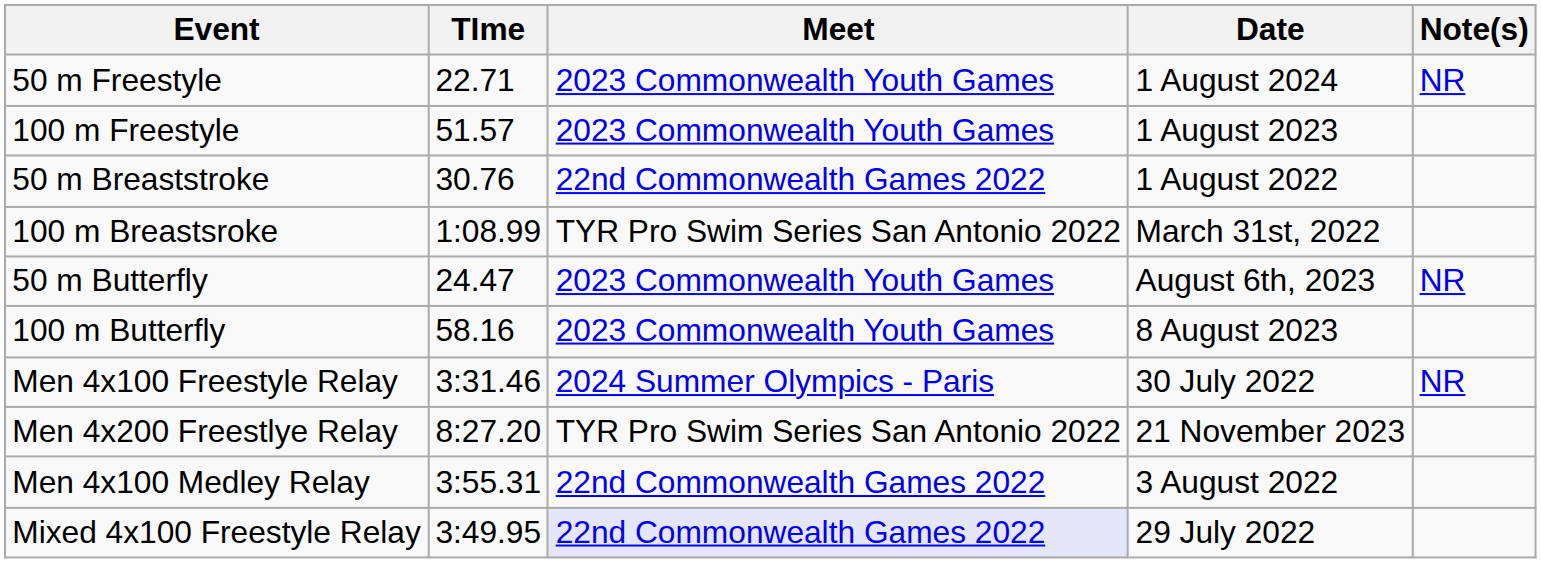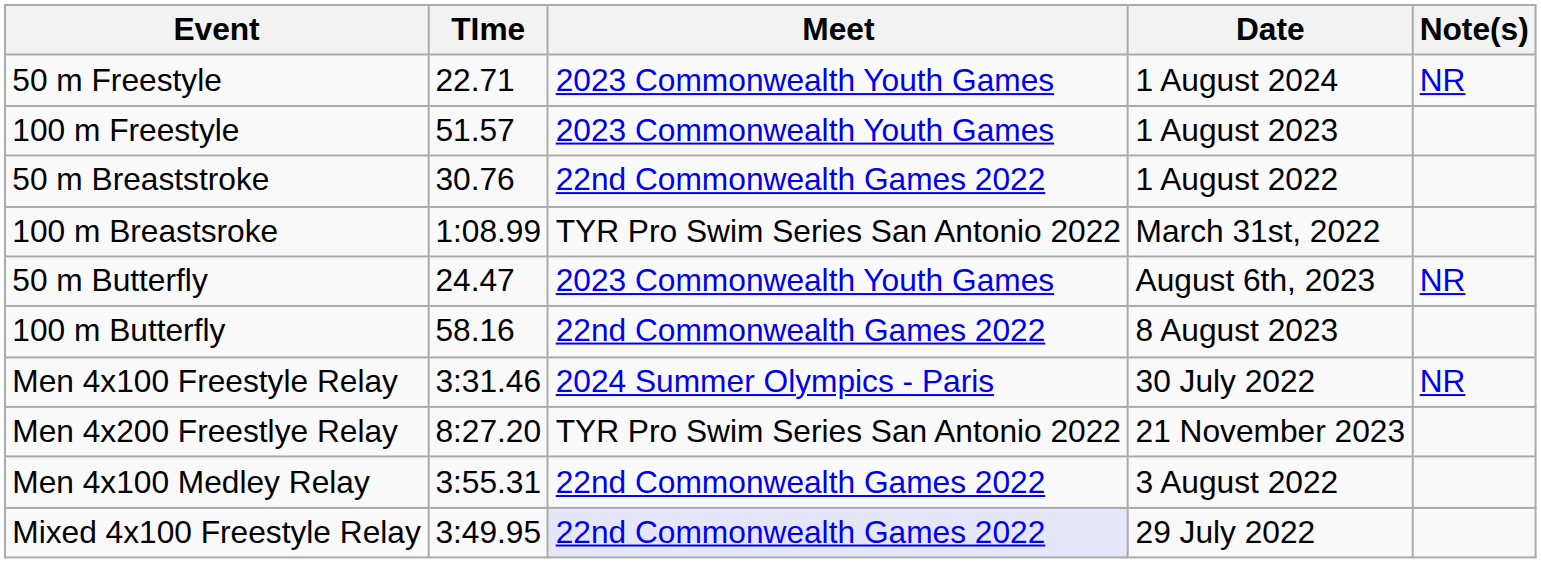100 m Butterfly | Meet: 2023 Commonwealth Youth Games -> 22nd Commonwealth Games 2022
